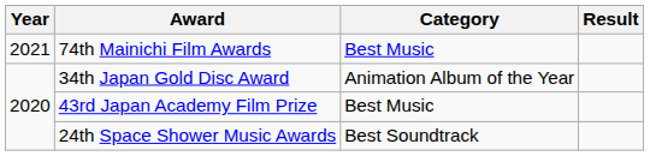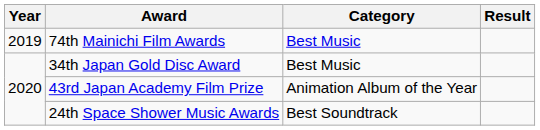74th Mainichi Film Awards | Year: 2021 -> 2019
34th Japan Gold Disc Award | Category: Animation Album of the Year -> Best Music
43rd Japan Academy Film Prize | Category: Best Music -> Animation Album of the Year
